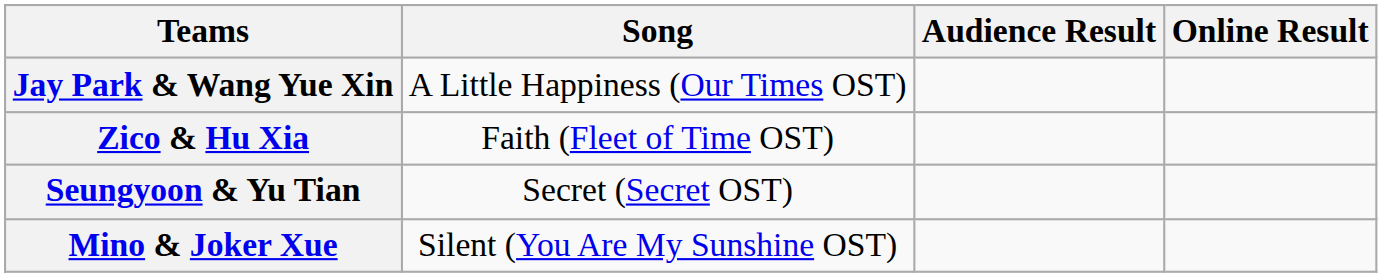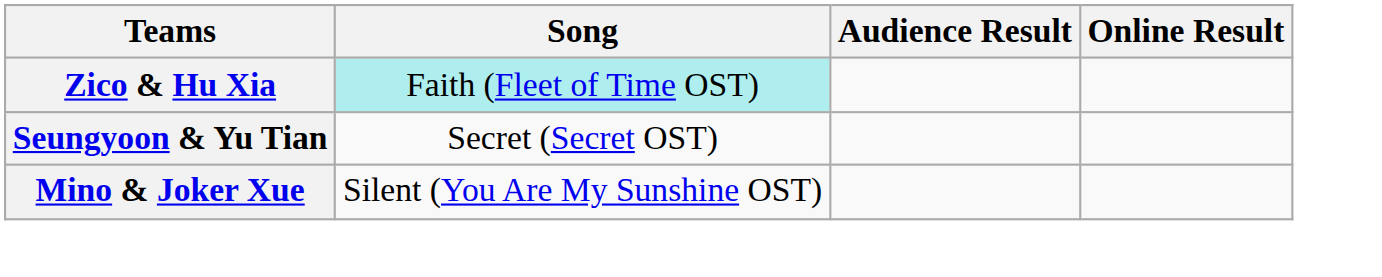- row: Jay Park & Wang Yue Xin | A Little Happiness (Our Times OST)
Zico & Hu Xia | Song: no background -> paleturquoise background
